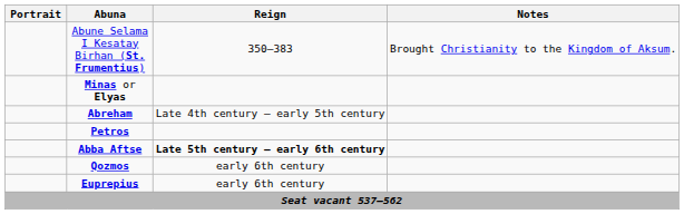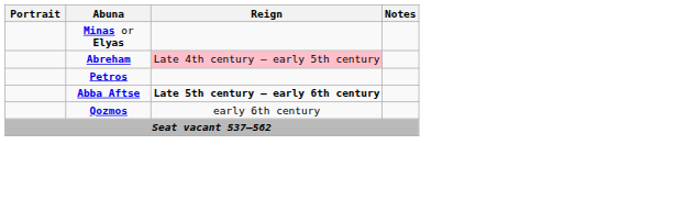- row: Abune Selama I Kesatay Birhan (St. Frumentius) | 350–383 | Brought Christianity to the Kingdom of Aksum.
Abreham | Reign: no background -> pink background
- row: Euprepius | early 6th century
